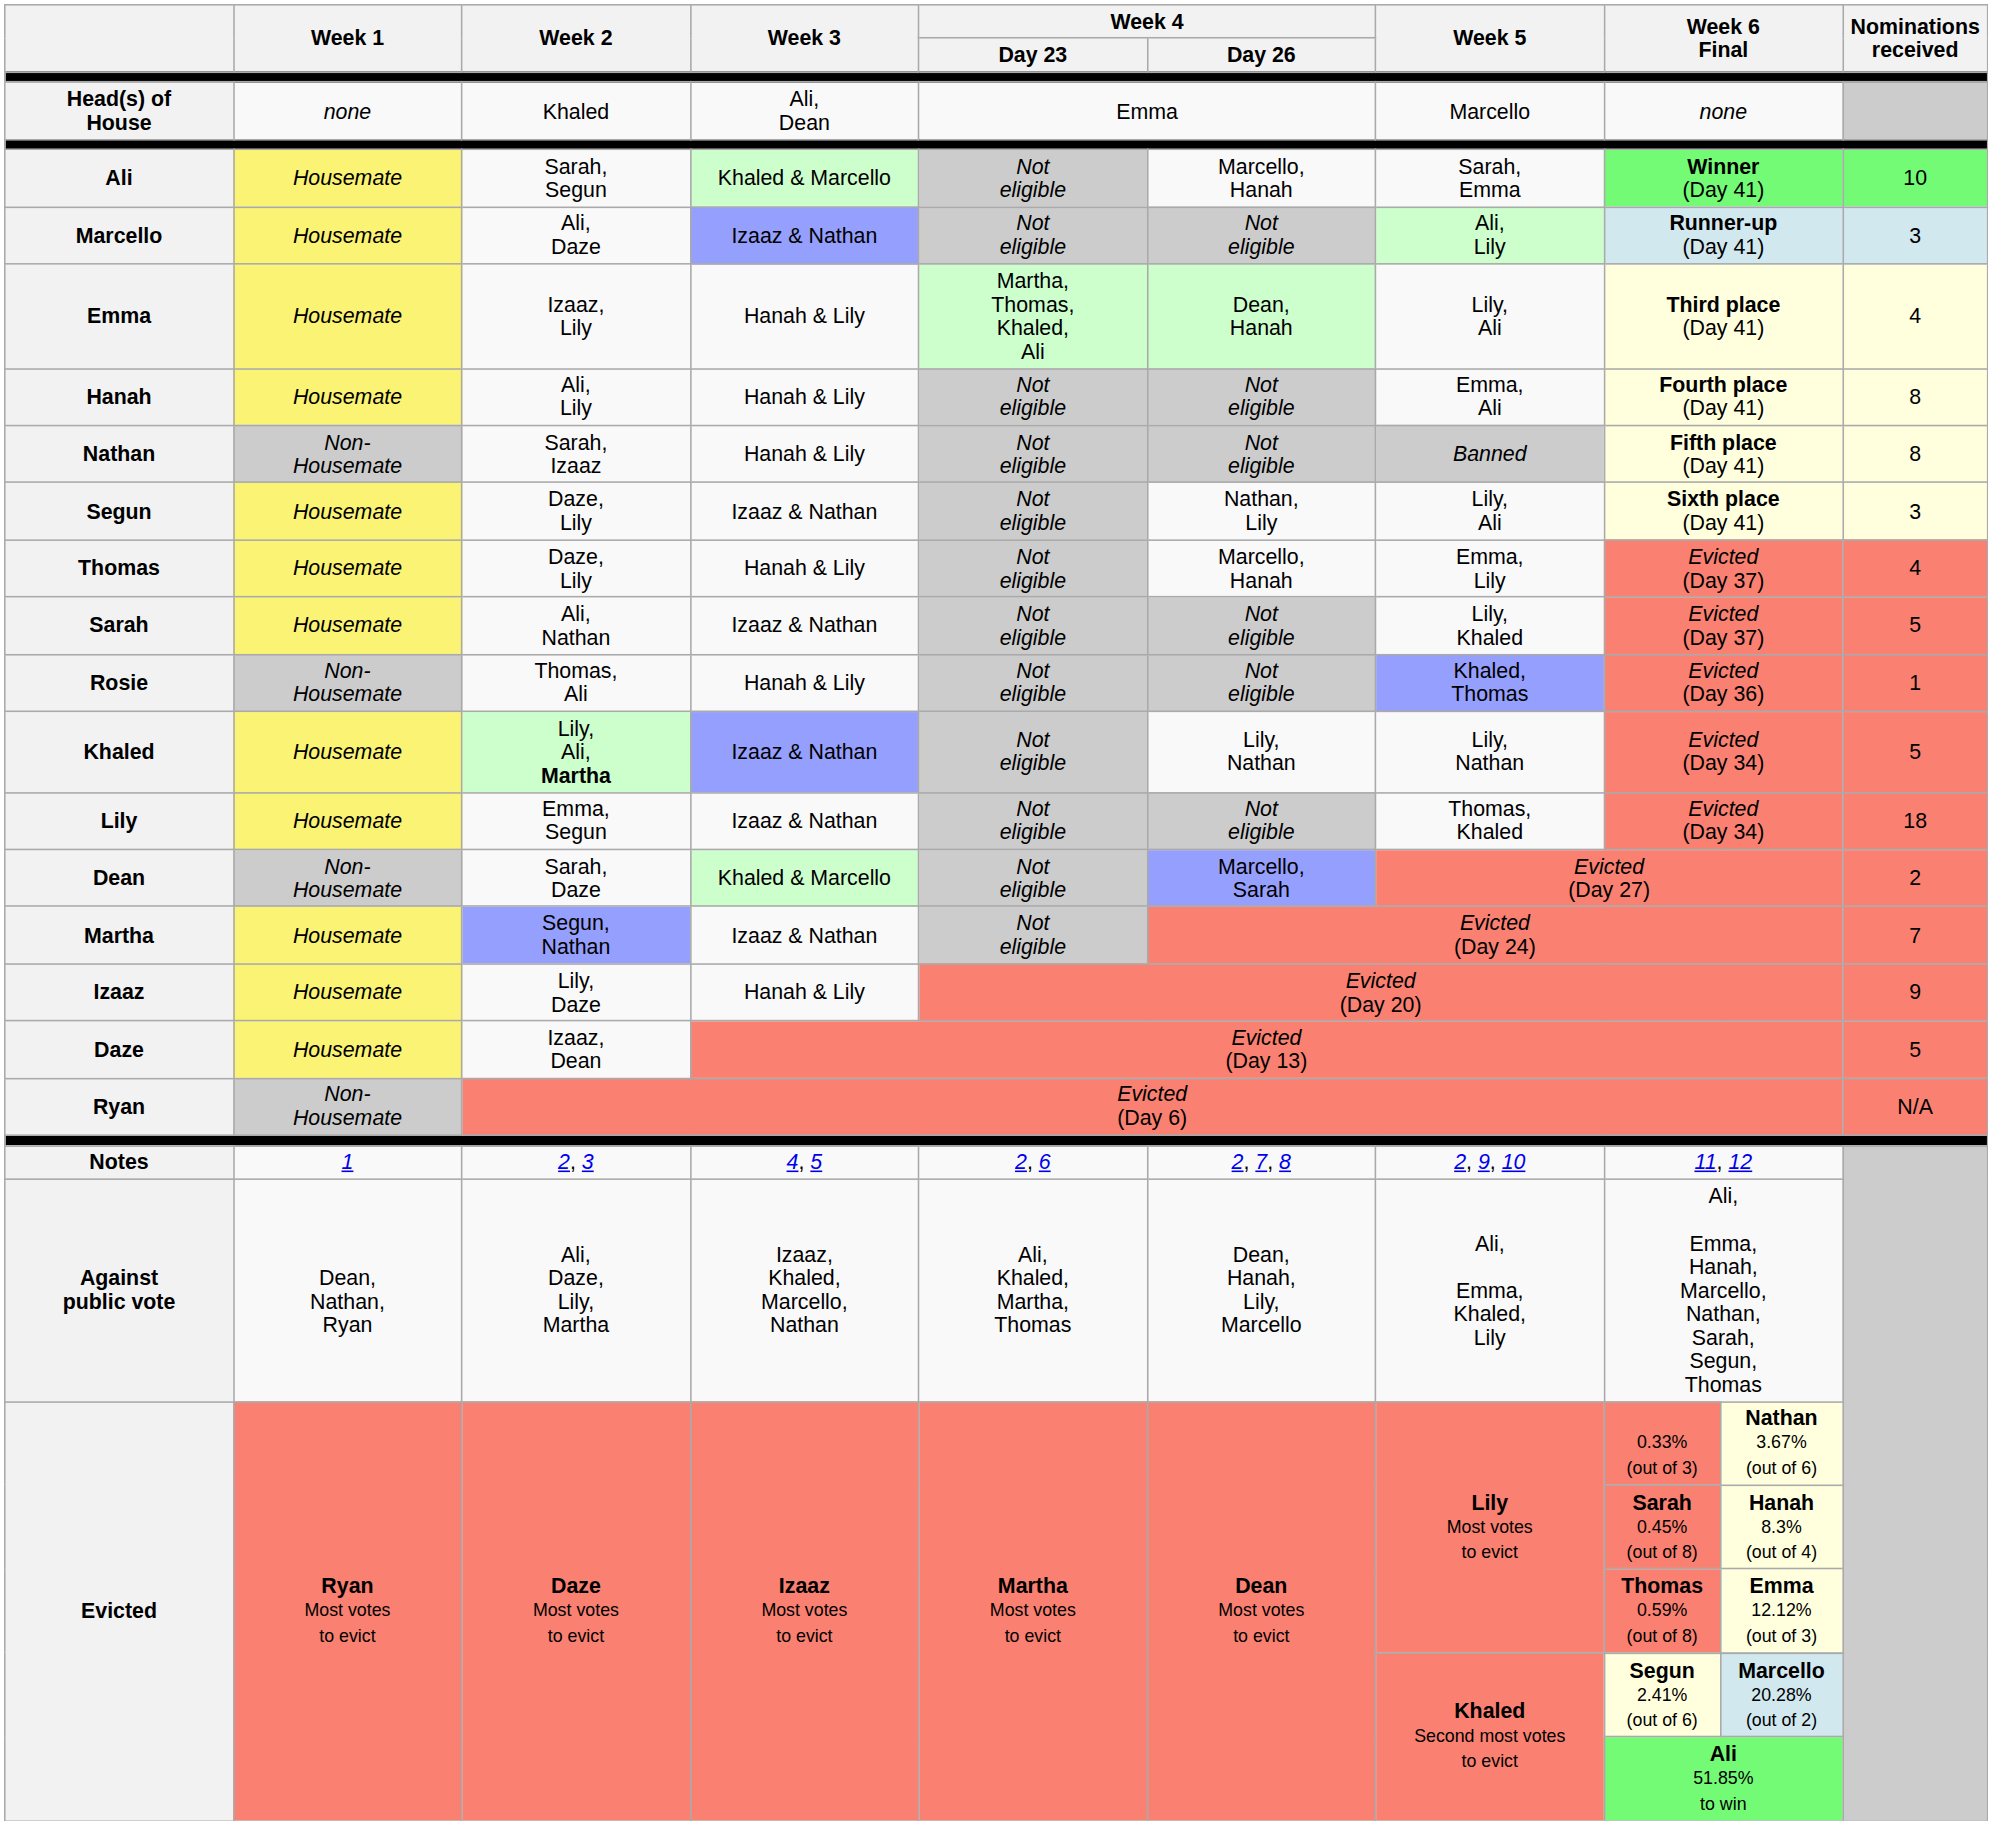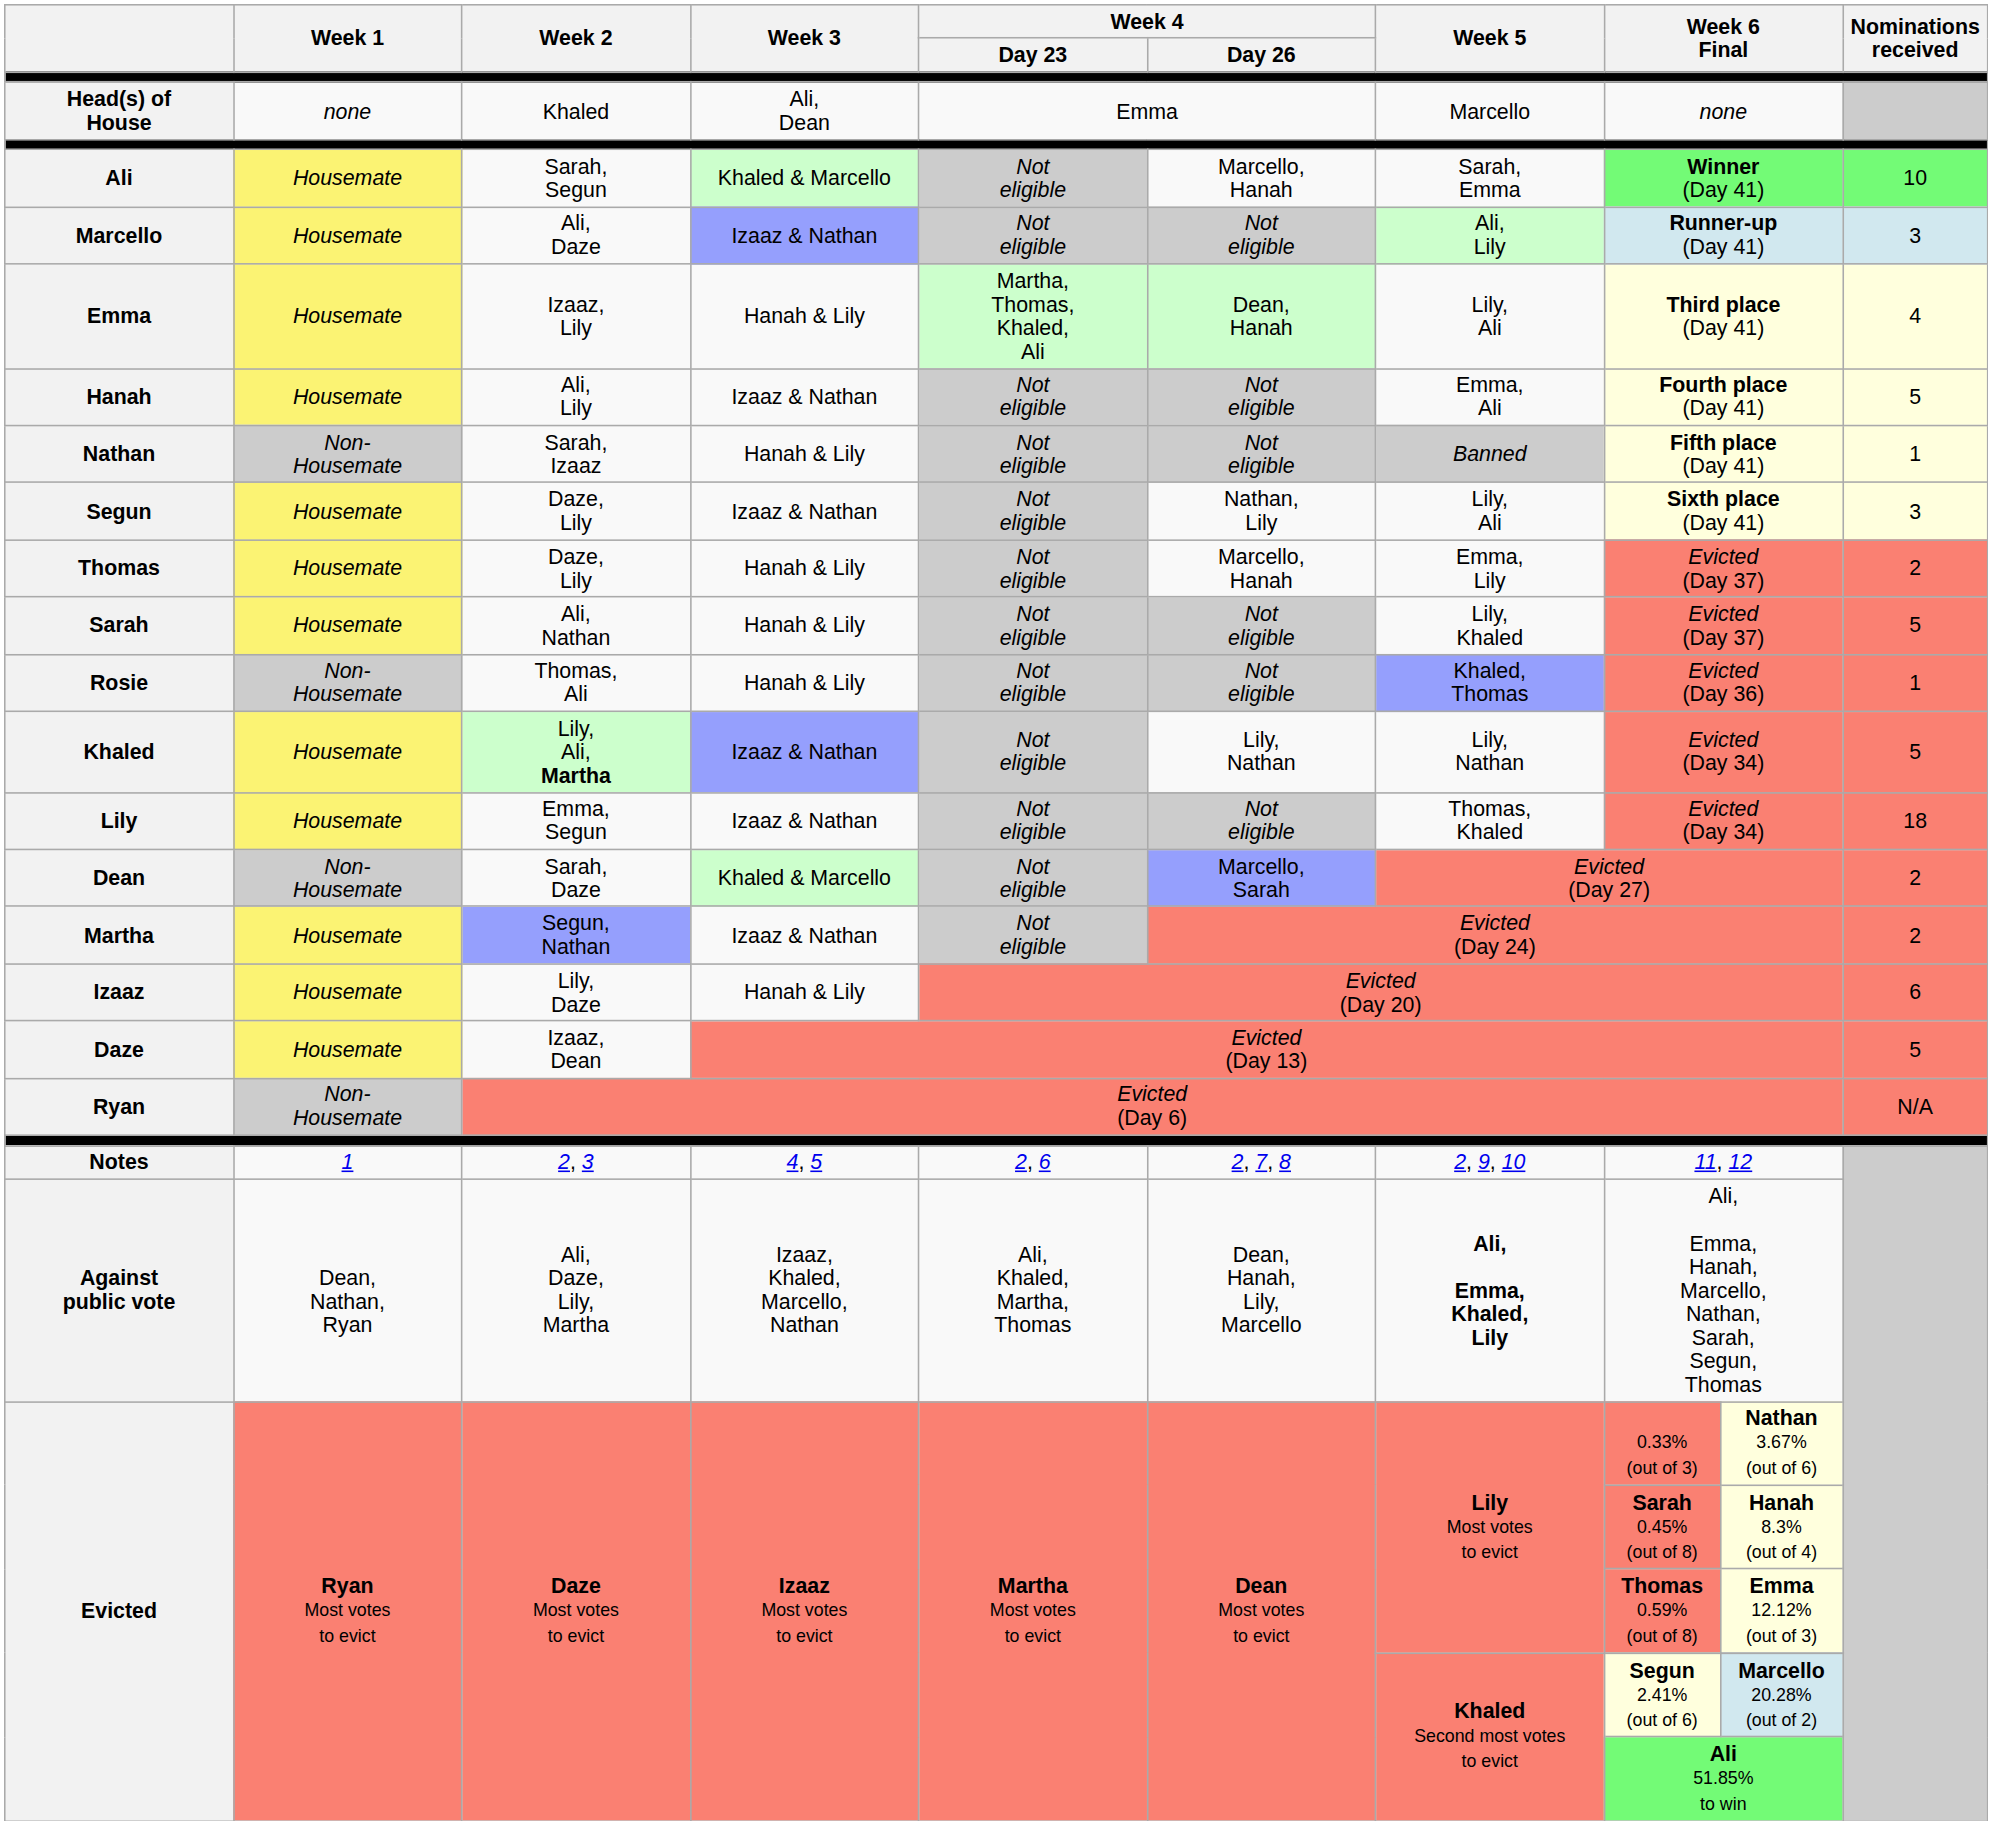Hanah | Week 3: Hanah & Lily -> Izaaz & Nathan
Hanah | Nominations received: 8 -> 5
Nathan | Nominations received: 8 -> 1
Thomas | Nominations received: 4 -> 2
Sarah | Week 3: Izaaz & Nathan -> Hanah & Lily
Martha | Nominations received: 7 -> 2
Izaaz | Nominations received: 9 -> 6
Against public vote | Week 5: normal -> bold
